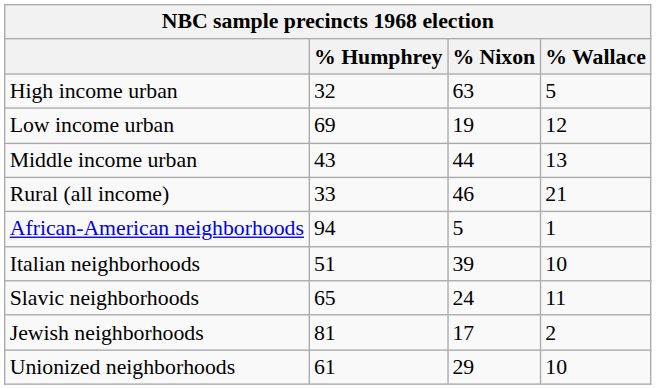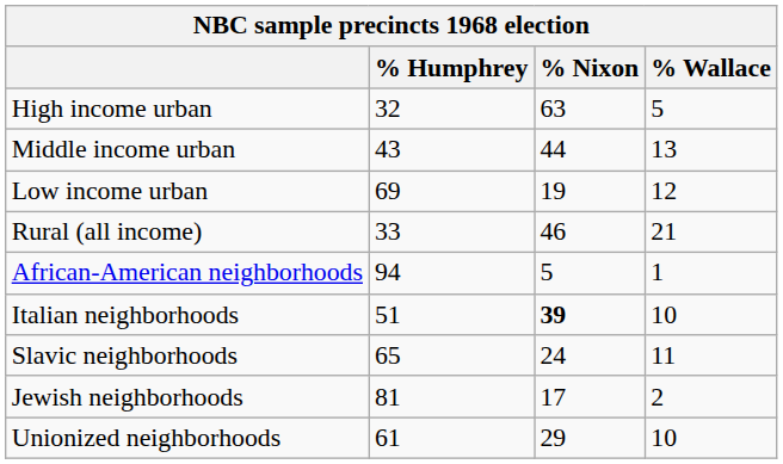rows swapped: Middle income urban <-> Low income urban
Italian neighborhoods | % Nixon: normal -> bold
